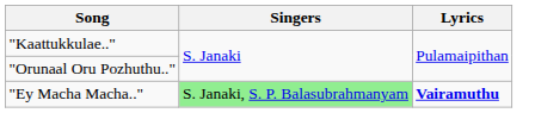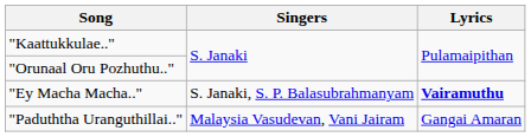"Ey Macha Macha.." | Singers: lightgreen background -> no background
+ row: "Paduththa Uranguthillai.." | Malaysia Vasudevan, Vani Jairam | Gangai Amaran
